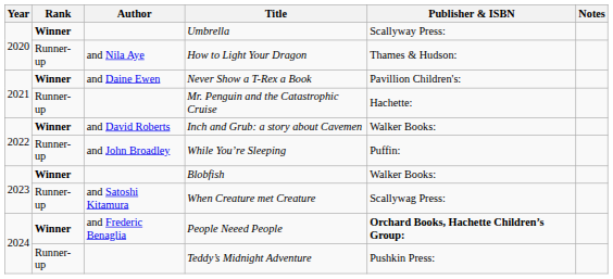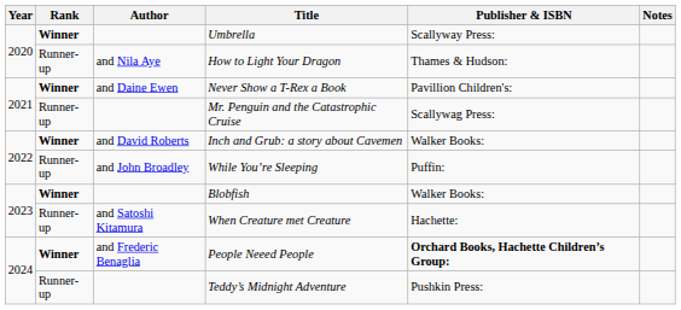Mr. Penguin and the Catastrophic Cruise | Publisher & ISBN: Hachette: -> Scallywag Press:
When Creature met Creature | Publisher & ISBN: Scallywag Press: -> Hachette:
